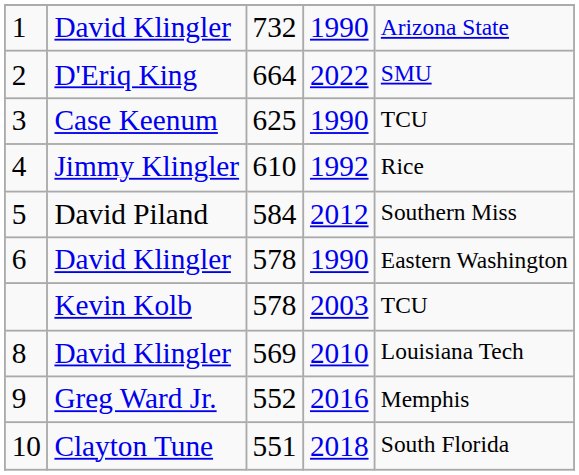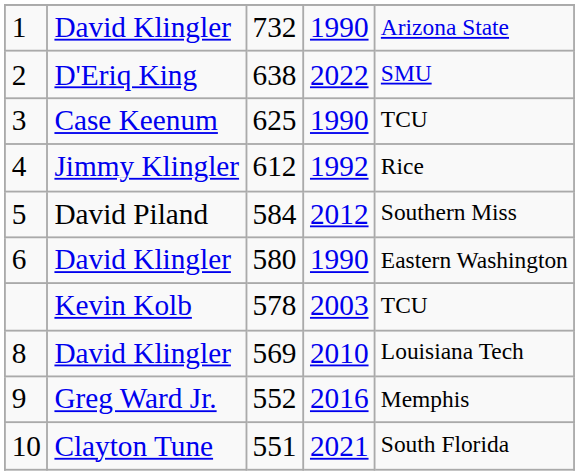2 | column 3: 664 -> 638
4 | column 3: 610 -> 612
6 | column 3: 578 -> 580
10 | column 4: 2018 -> 2021
